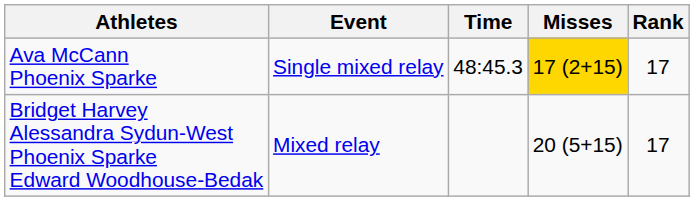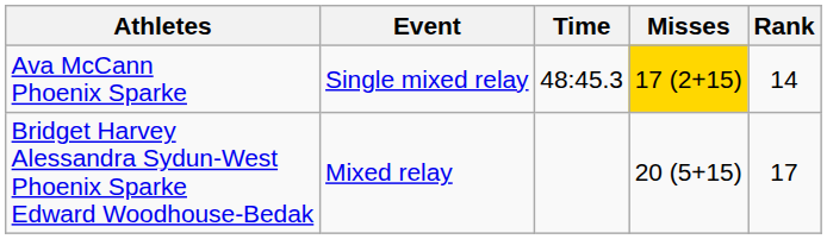Ava McCann Phoenix Sparke | Rank: 17 -> 14
